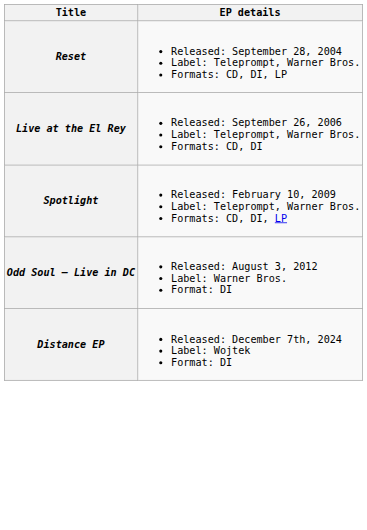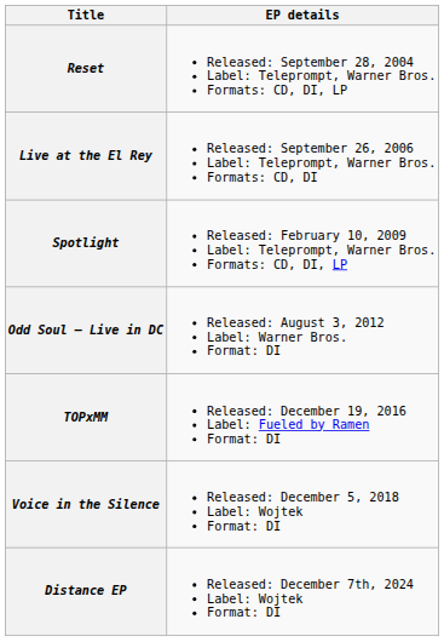+ row: TOPxMM | Released: December 19, 2016 Label: Fueled by Ramen Format: DI
+ row: Voice in the Silence | Released: December 5, 2018 Label: Wojtek Format: DI
